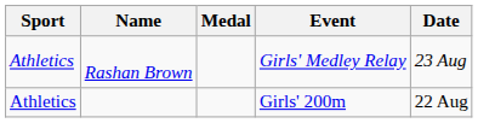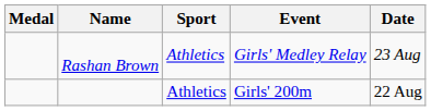columns swapped: Medal <-> Sport
